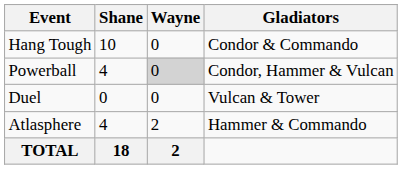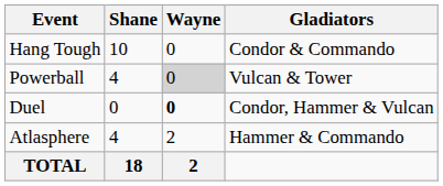Powerball | Gladiators: Condor, Hammer & Vulcan -> Vulcan & Tower
Duel | Wayne: normal -> bold
Duel | Gladiators: Vulcan & Tower -> Condor, Hammer & Vulcan
